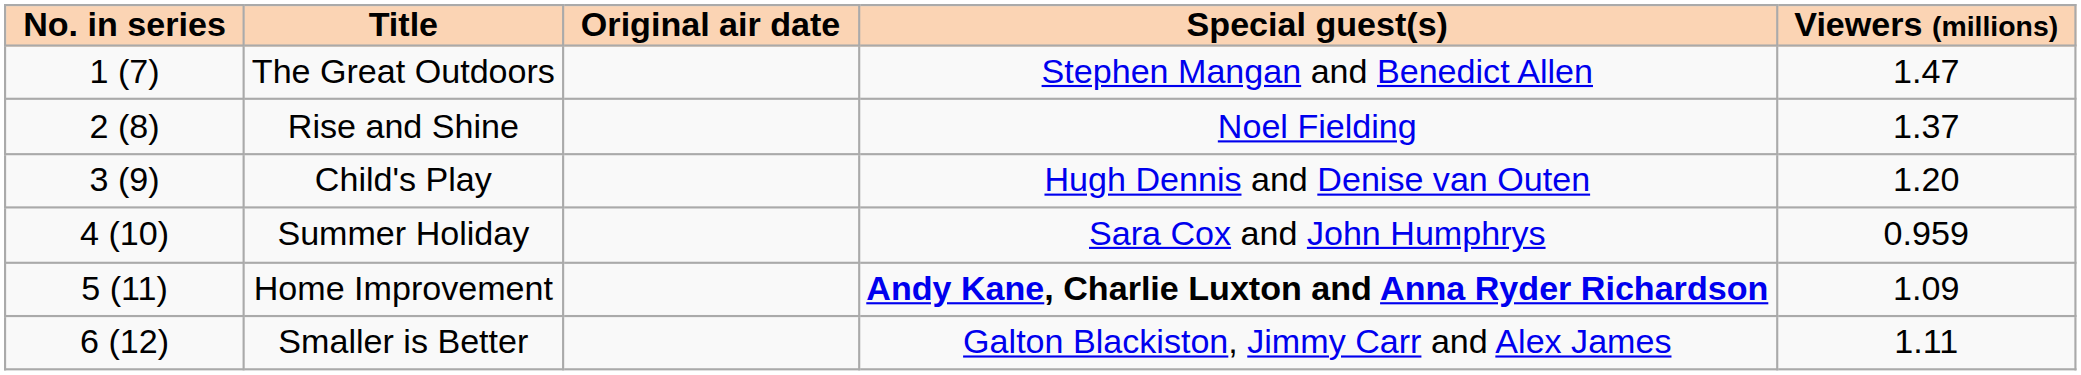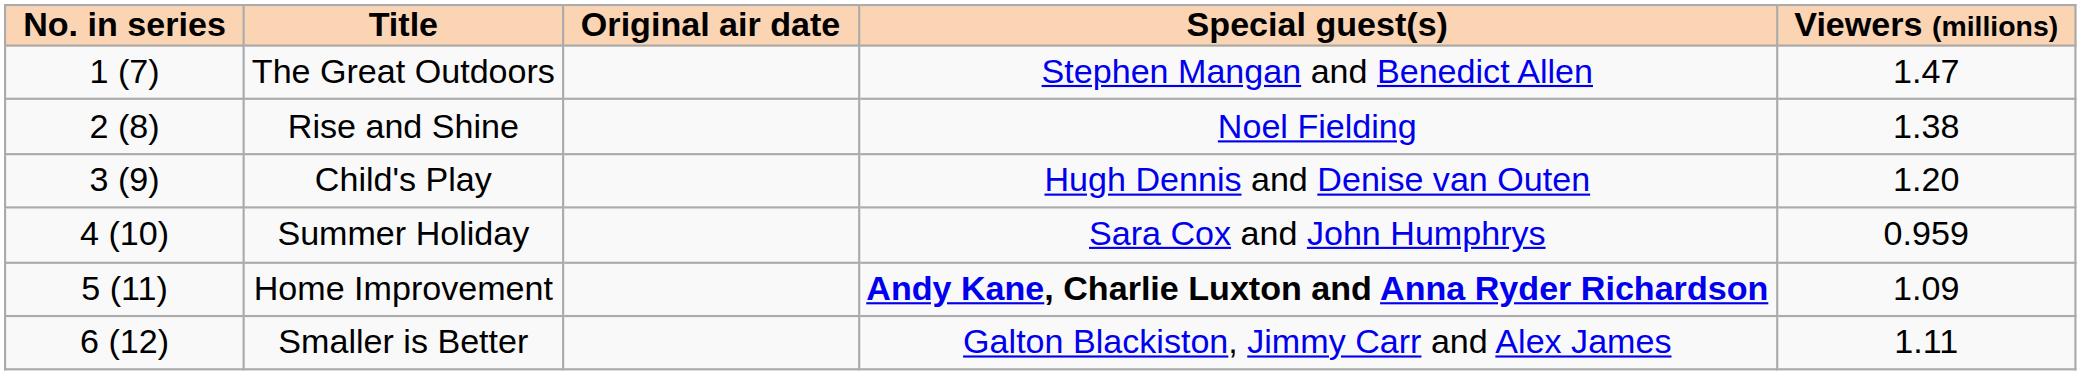Rise and Shine | Viewers (millions): 1.37 -> 1.38
